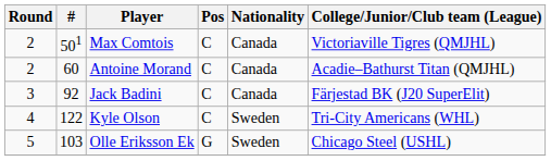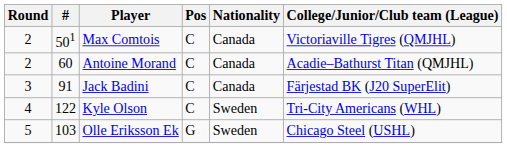Jack Badini | #: 92 -> 91
